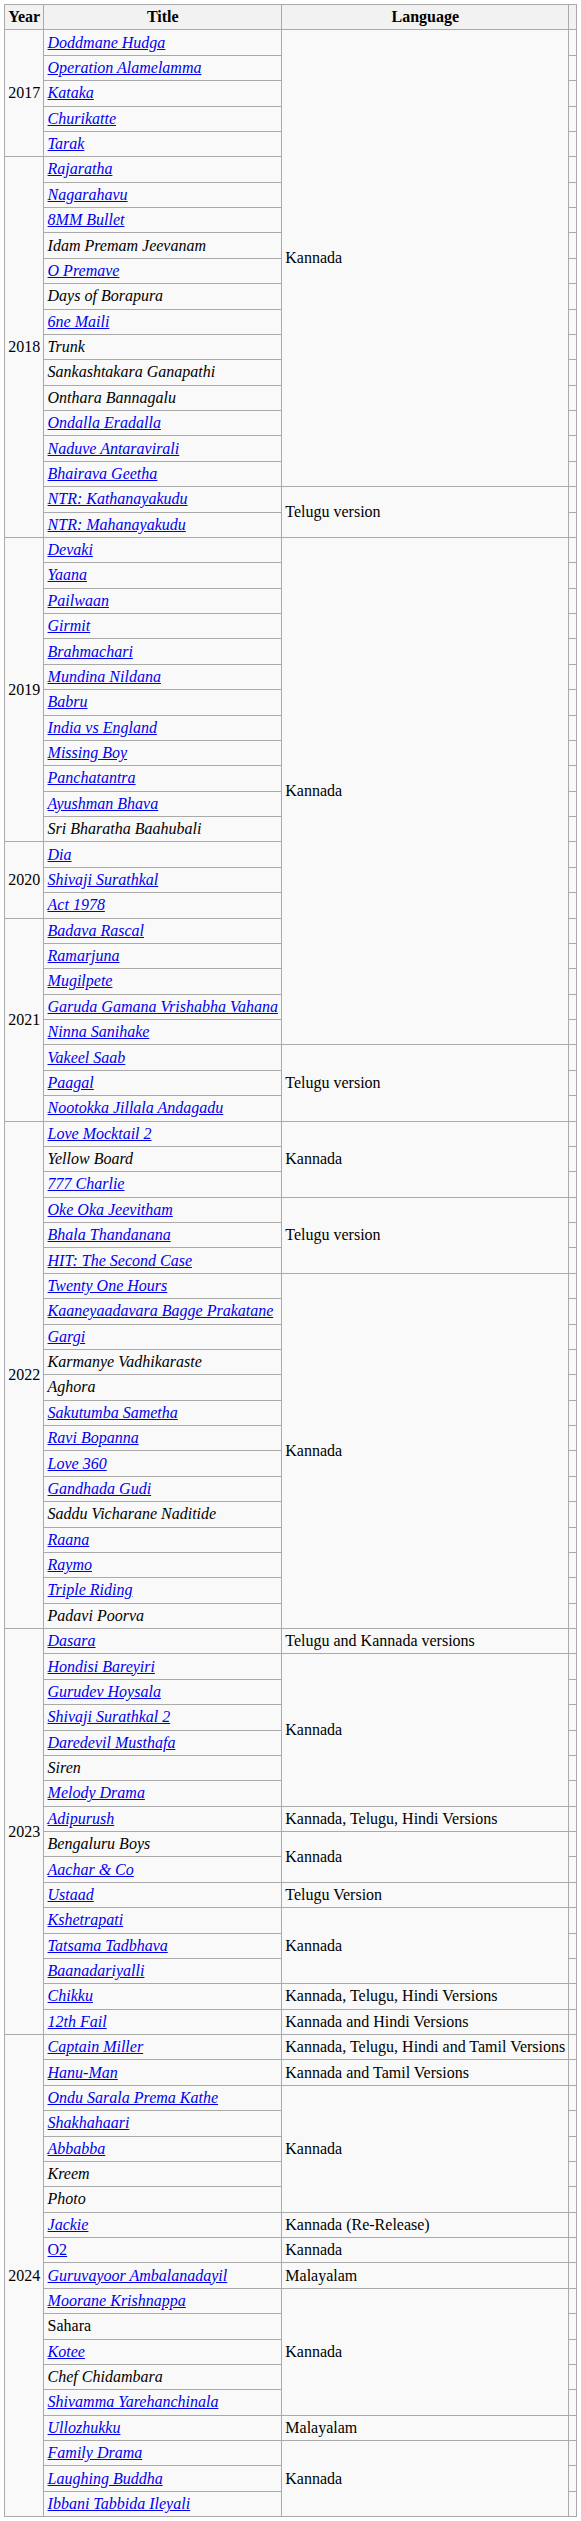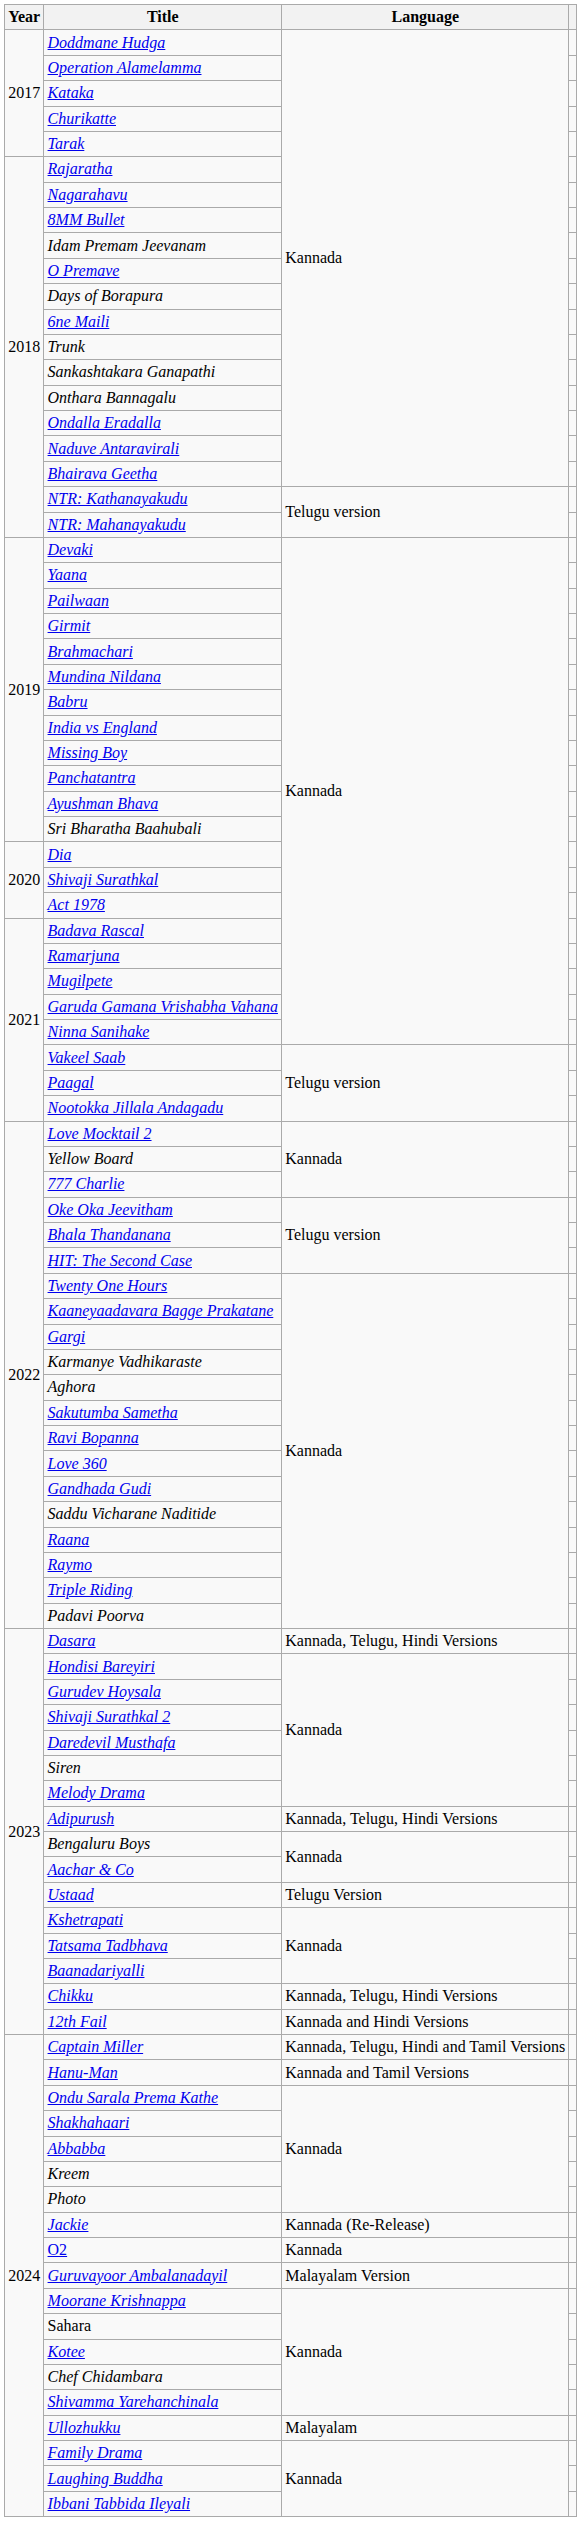Dasara | Language: Telugu and Kannada versions -> Kannada, Telugu, Hindi Versions
Guruvayoor Ambalanadayil | Language: Malayalam -> Malayalam Version
